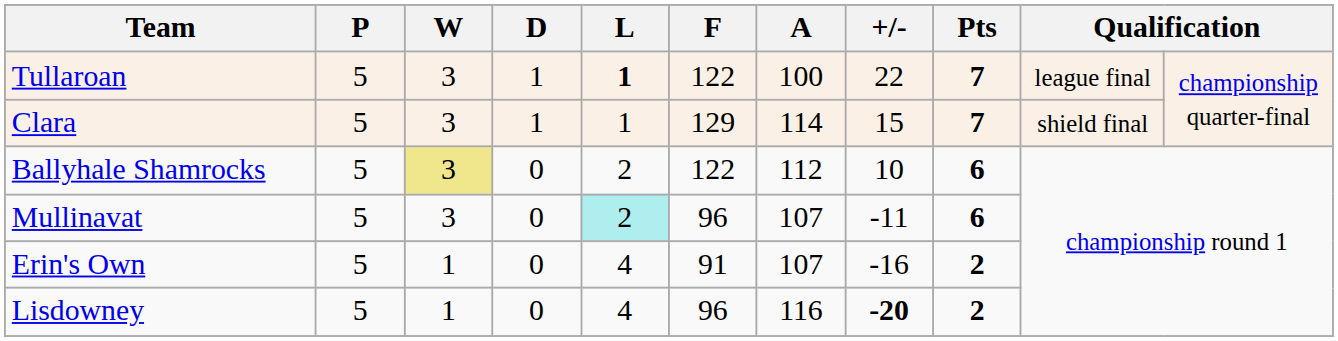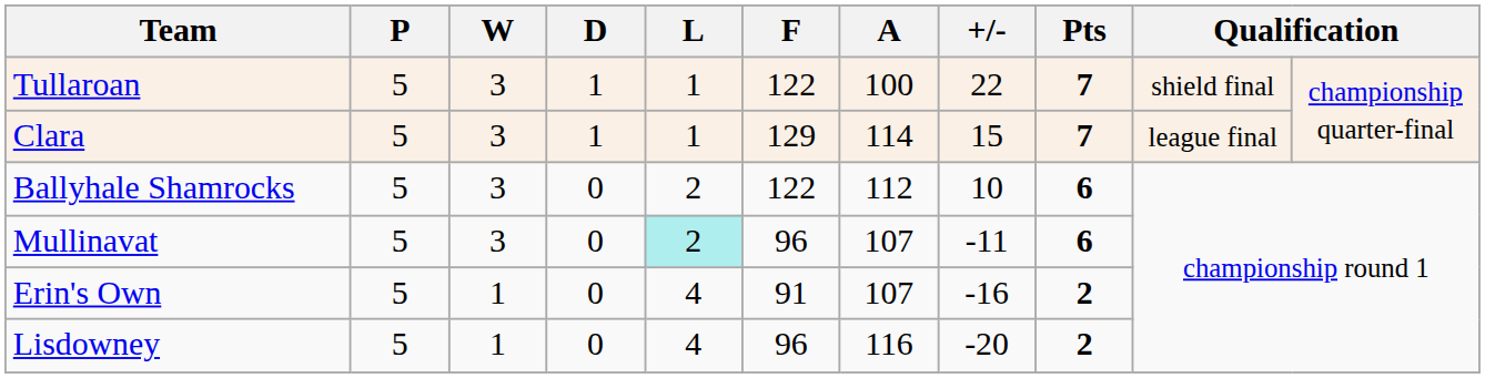Tullaroan | L: bold -> normal
Tullaroan | column 10: league final -> shield final
Clara | column 10: shield final -> league final
Ballyhale Shamrocks | W: khaki background -> no background
Lisdowney | +/-: bold -> normal
